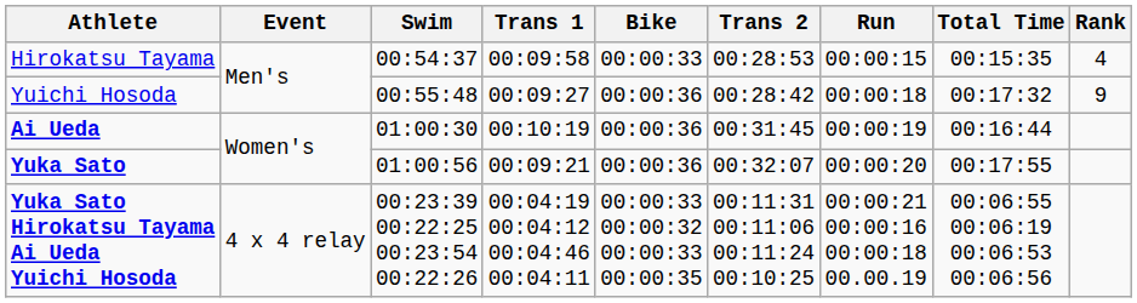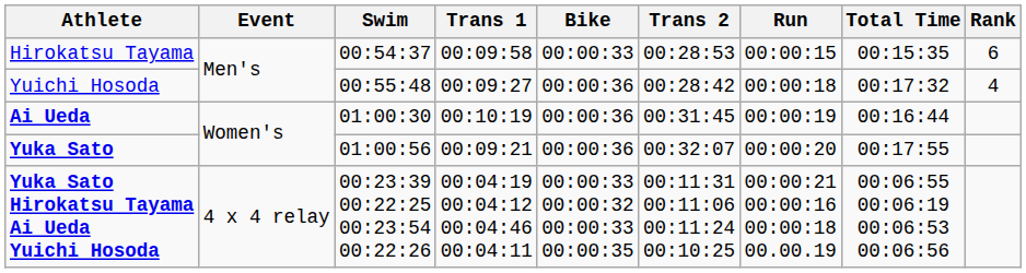Hirokatsu Tayama | Rank: 4 -> 6
Yuichi Hosoda | Rank: 9 -> 4
